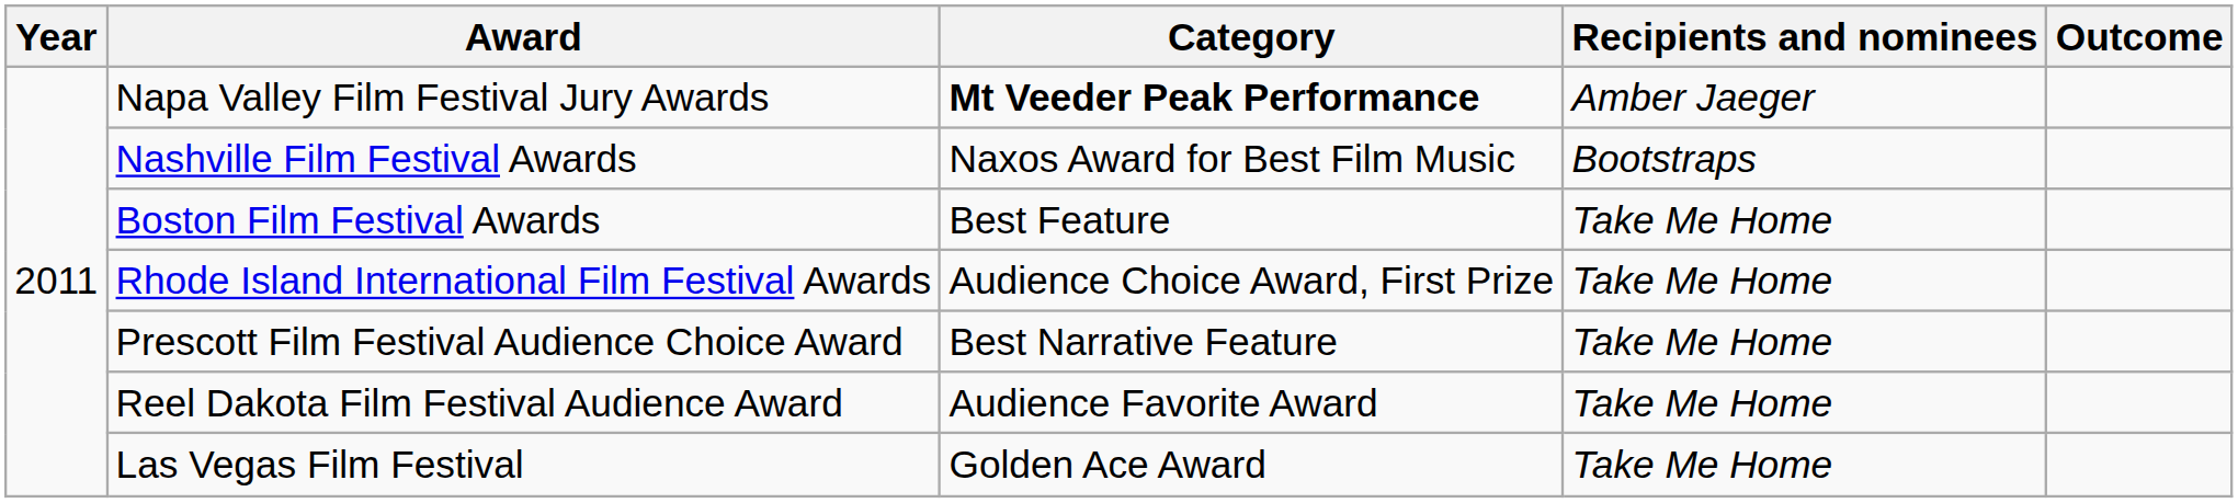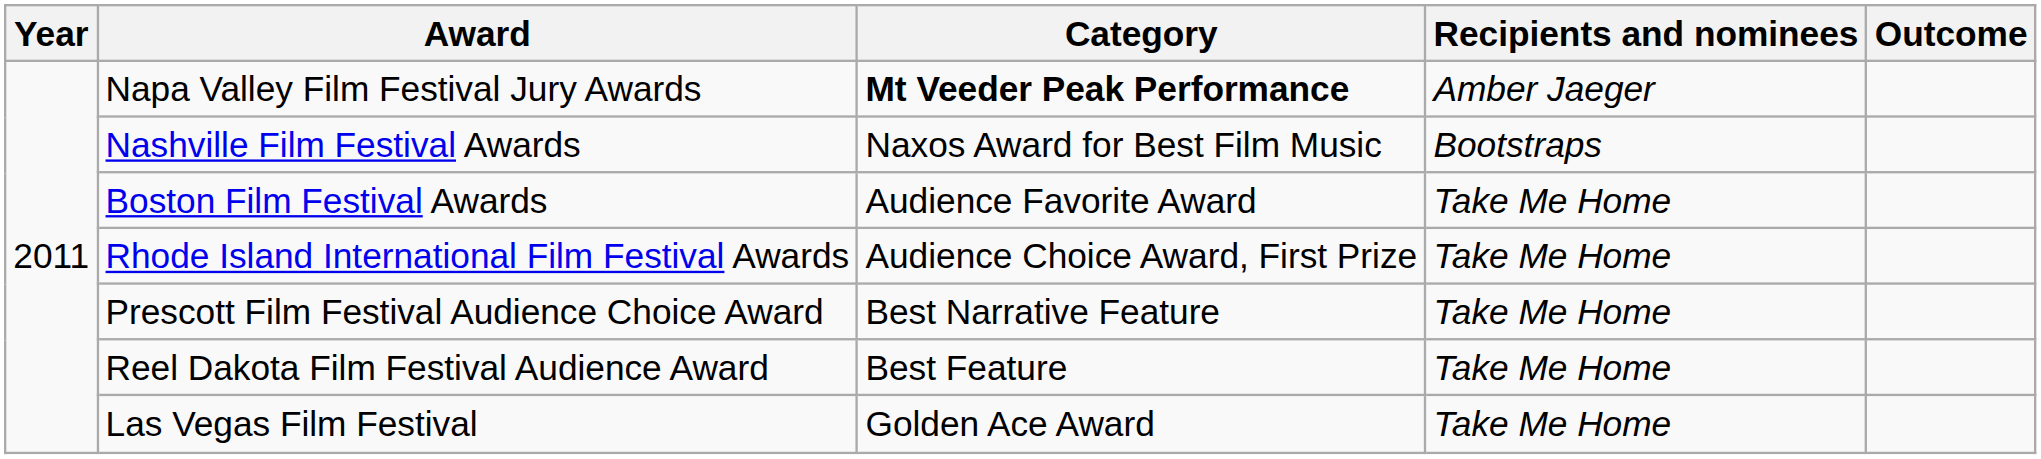Boston Film Festival Awards | Category: Best Feature -> Audience Favorite Award
Reel Dakota Film Festival Audience Award | Category: Audience Favorite Award -> Best Feature
